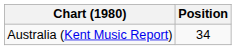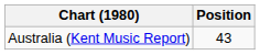Australia (Kent Music Report) | Position: 34 -> 43
